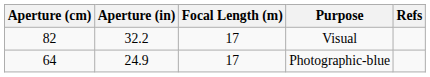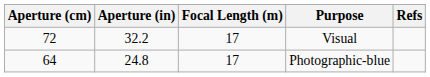Visual | Aperture (cm): 82 -> 72
Photographic-blue | Aperture (in): 24.9 -> 24.8
